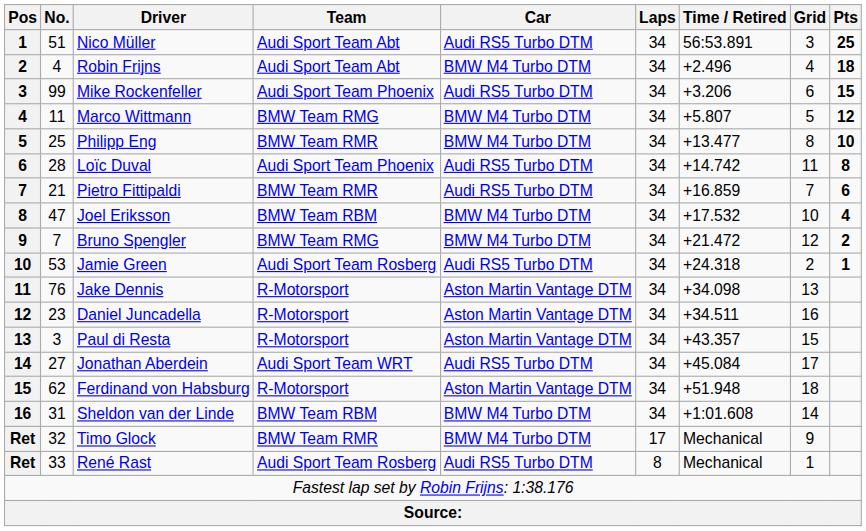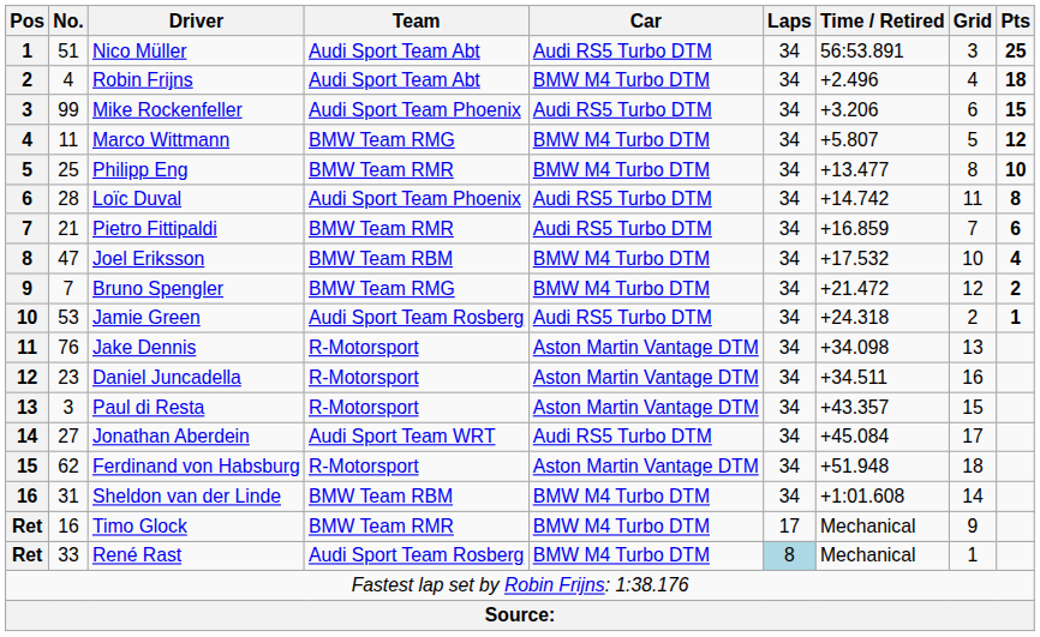Timo Glock | No.: 32 -> 16
René Rast | Car: Audi RS5 Turbo DTM -> BMW M4 Turbo DTM
René Rast | Laps: no background -> lightblue background
